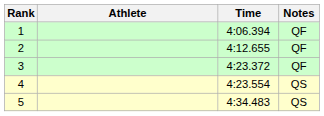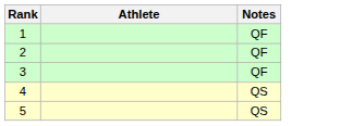- column: Time | 4:06.394 | 4:12.655 | 4:23.372 | 4:23.554 | 4:34.483
